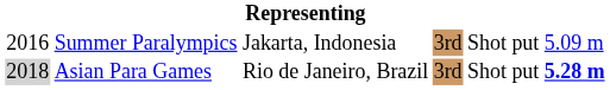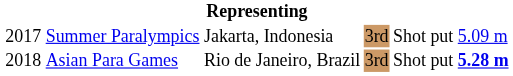Summer Paralympics | column 1: 2016 -> 2017
Asian Para Games | column 1: lightgrey background -> no background
